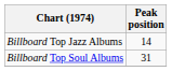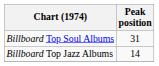rows swapped: Billboard Top Soul Albums <-> Billboard Top Jazz Albums
